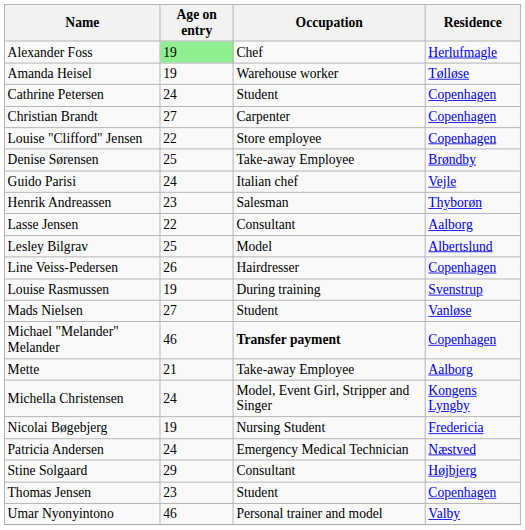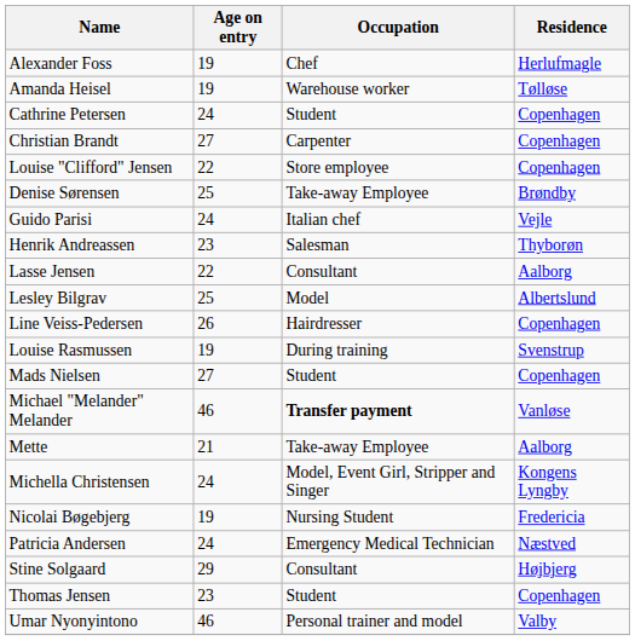Alexander Foss | Age on entry: lightgreen background -> no background
Mads Nielsen | Residence: Vanløse -> Copenhagen
Michael "Melander" Melander | Residence: Copenhagen -> Vanløse
